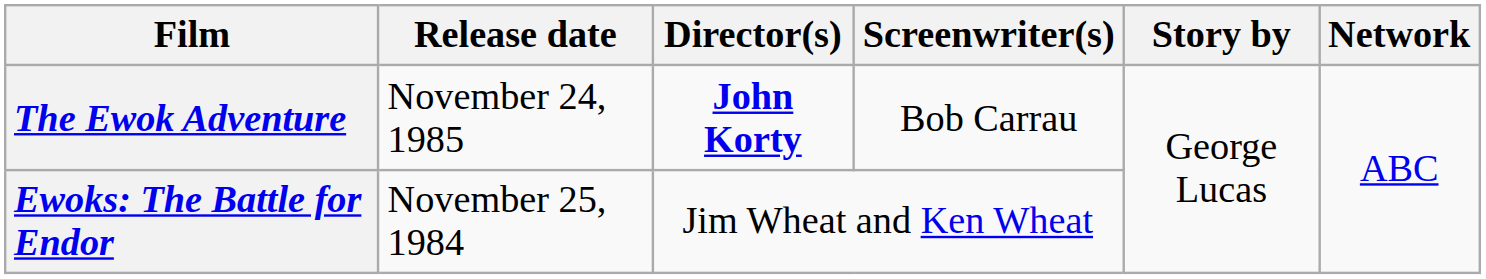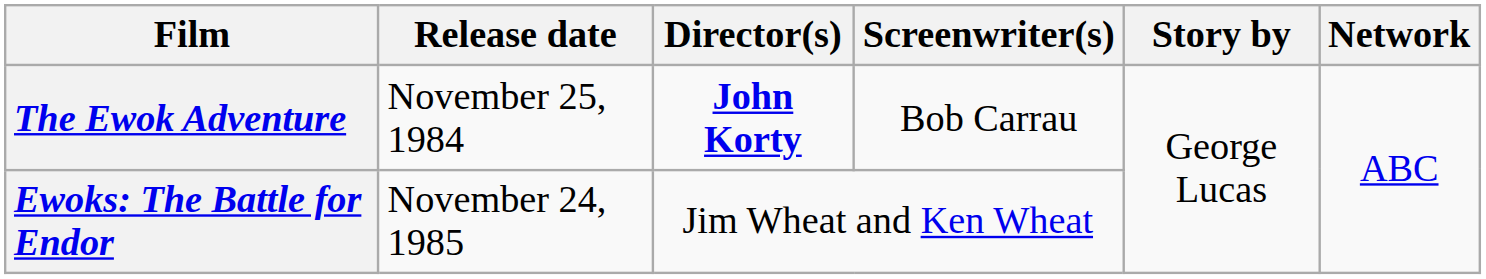The Ewok Adventure | Release date: November 24, 1985 -> November 25, 1984
Ewoks: The Battle for Endor | Release date: November 25, 1984 -> November 24, 1985
